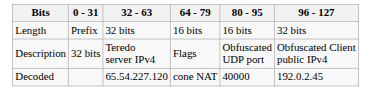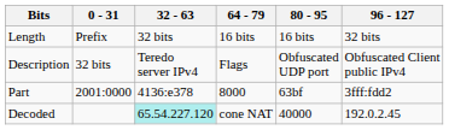+ row: Part | 2001:0000 | 4136:e378 | 8000 | 63bf | 3fff:fdd2
Decoded | 32 - 63: no background -> paleturquoise background
